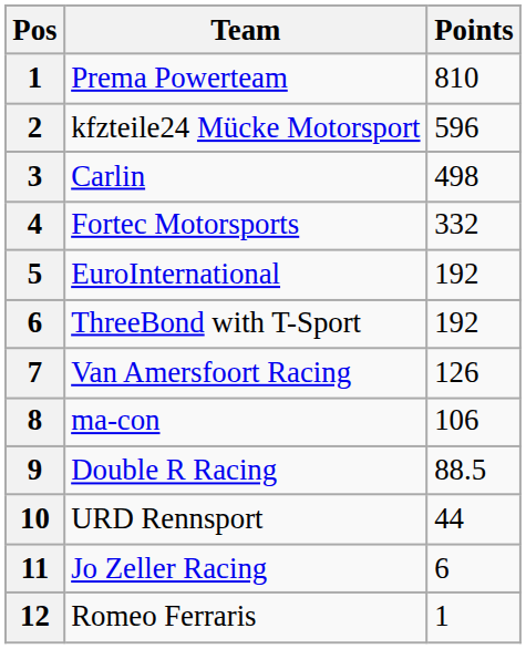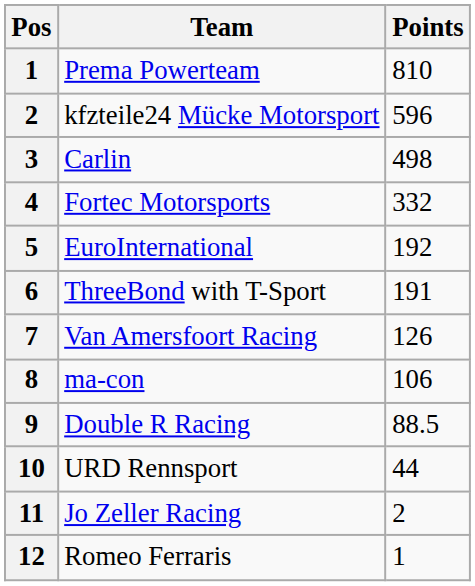ThreeBond with T-Sport | Points: 192 -> 191
Jo Zeller Racing | Points: 6 -> 2
